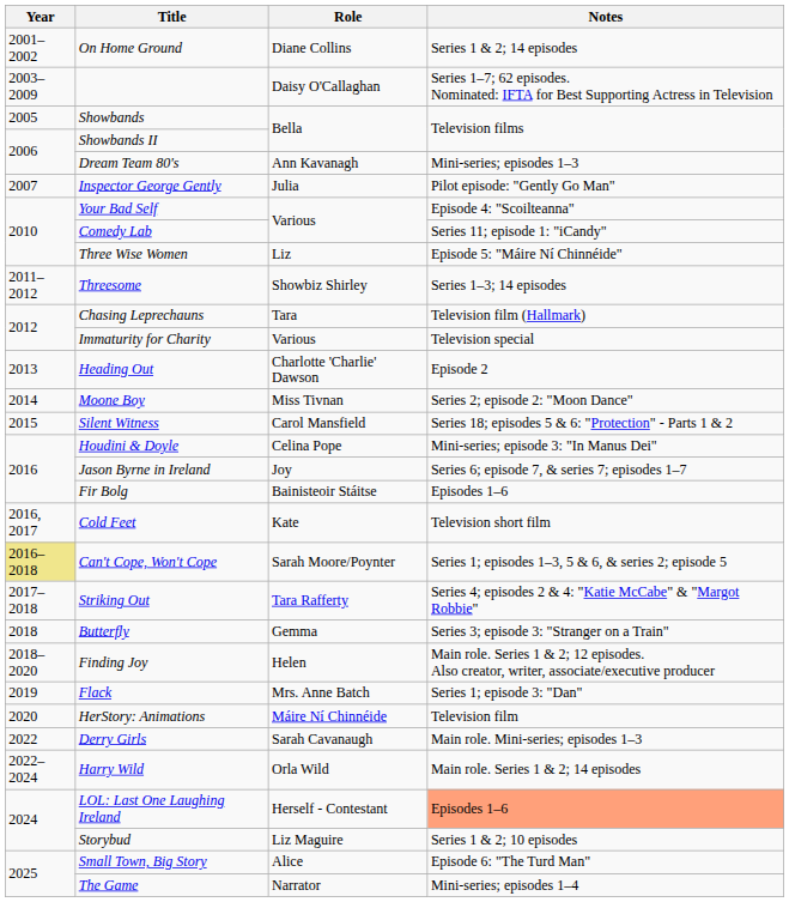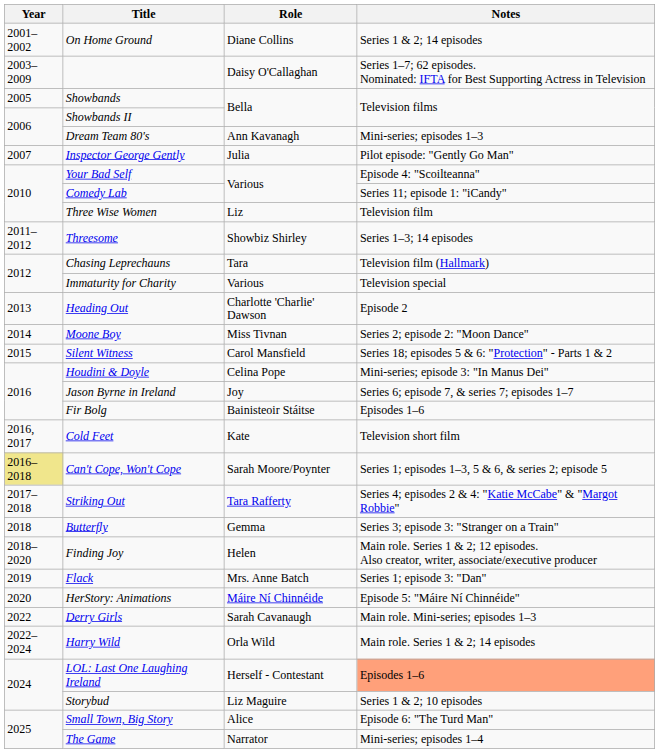Three Wise Women | Notes: Episode 5: "Máire Ní Chinnéide" -> Television film
HerStory: Animations | Notes: Television film -> Episode 5: "Máire Ní Chinnéide"
